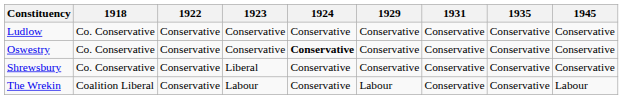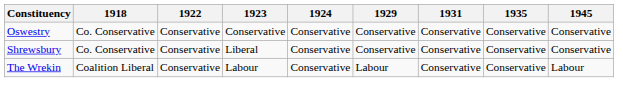- row: Ludlow | Co. Conservative | Conservative | Conservative | Conservative | Conservative | Conservative | Conservative | Conservative
Oswestry | 1924: bold -> normal
